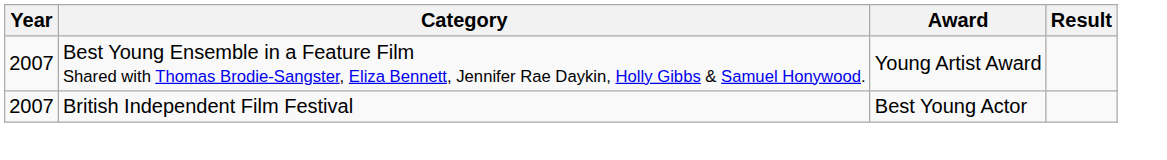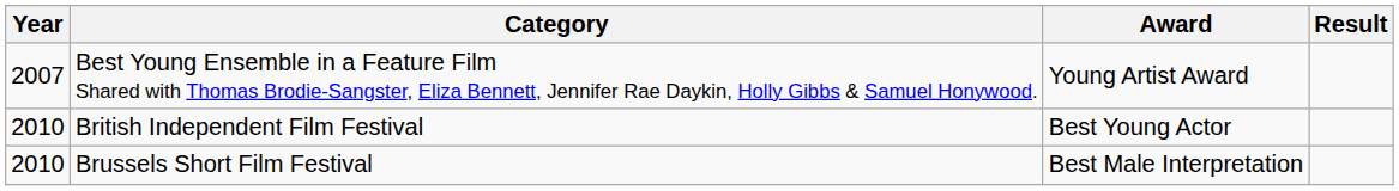British Independent Film Festival | Year: 2007 -> 2010
+ row: 2010 | Brussels Short Film Festival | Best Male Interpretation
